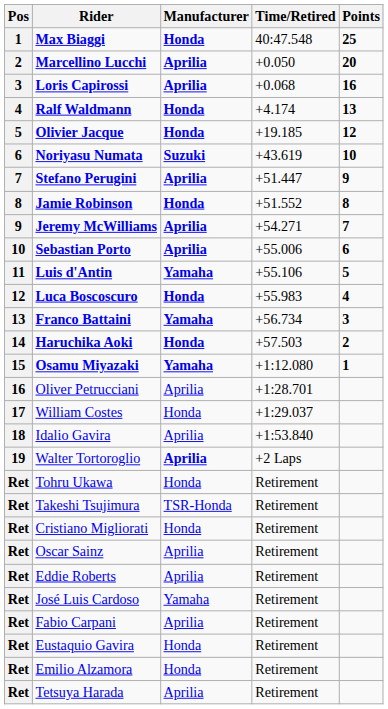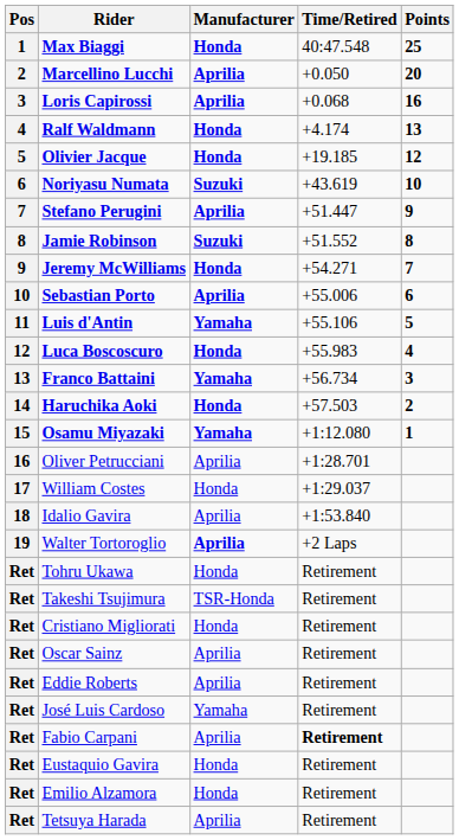Jamie Robinson | Manufacturer: Honda -> Suzuki
Jeremy McWilliams | Manufacturer: Aprilia -> Honda
Fabio Carpani | Time/Retired: normal -> bold
